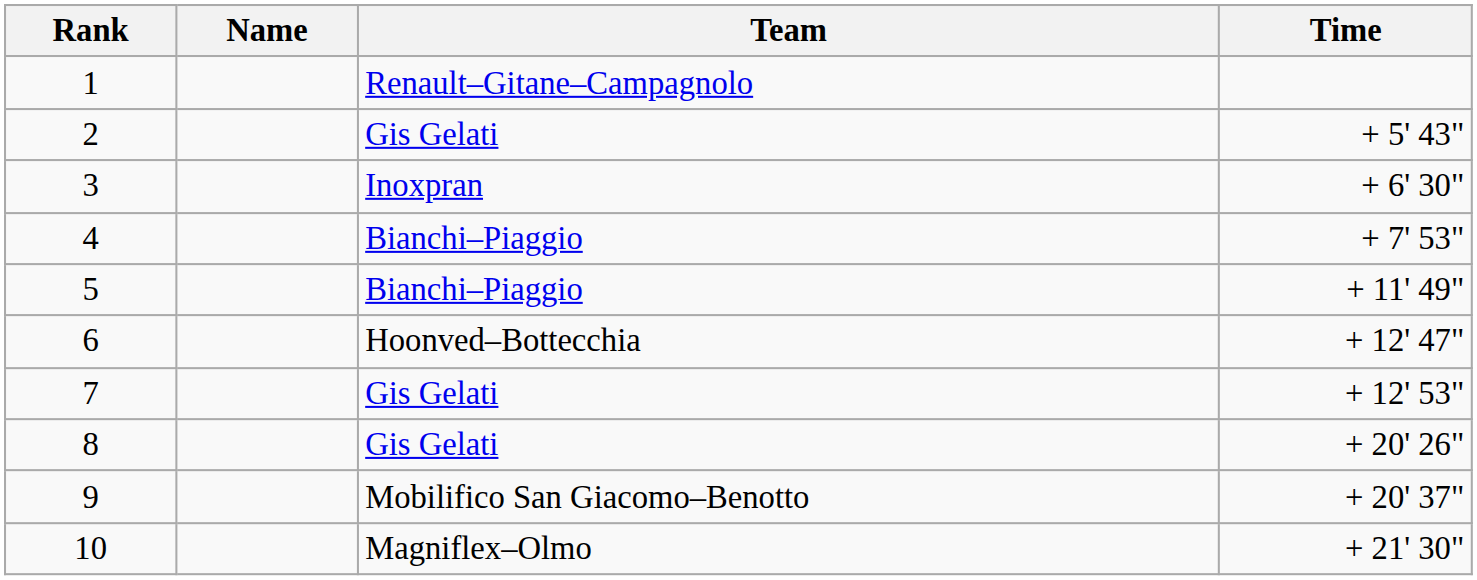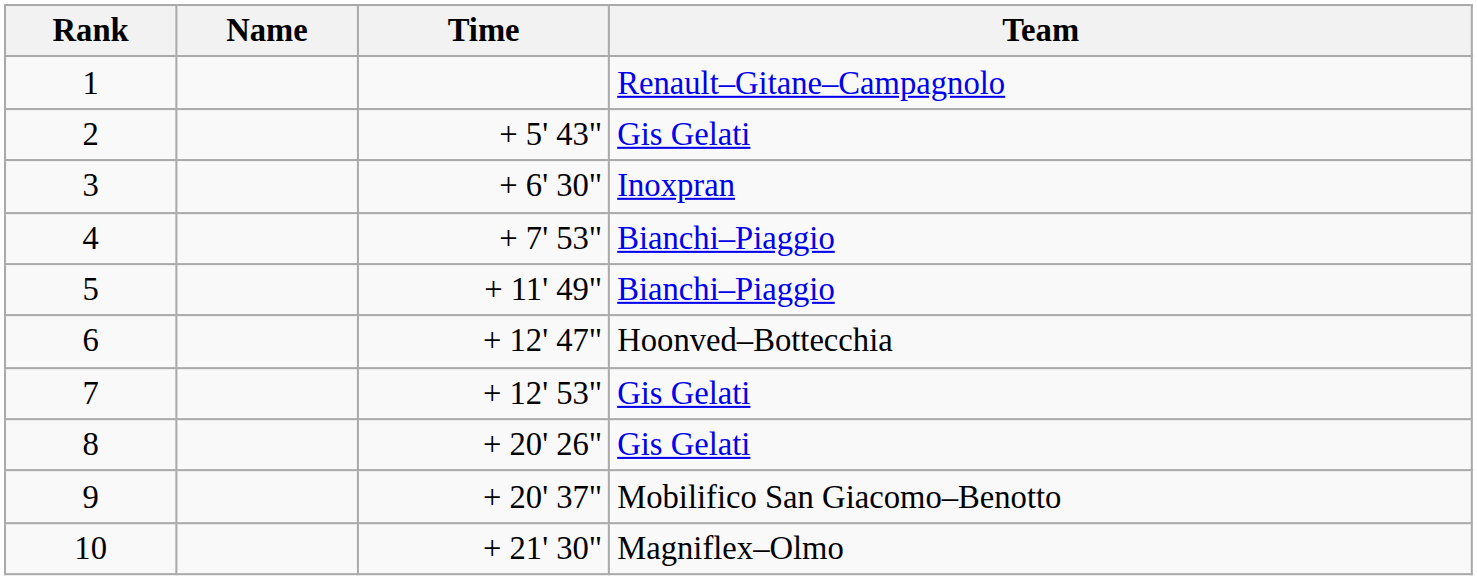columns swapped: Team <-> Time
